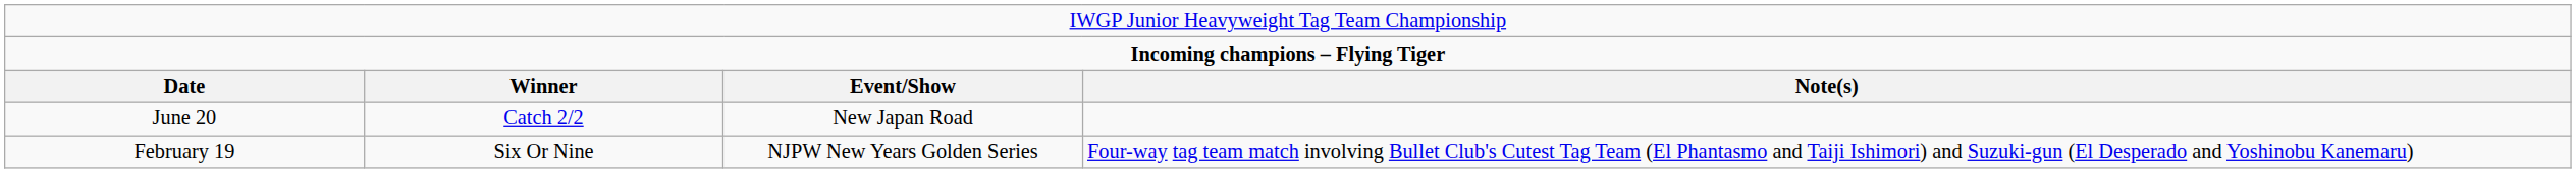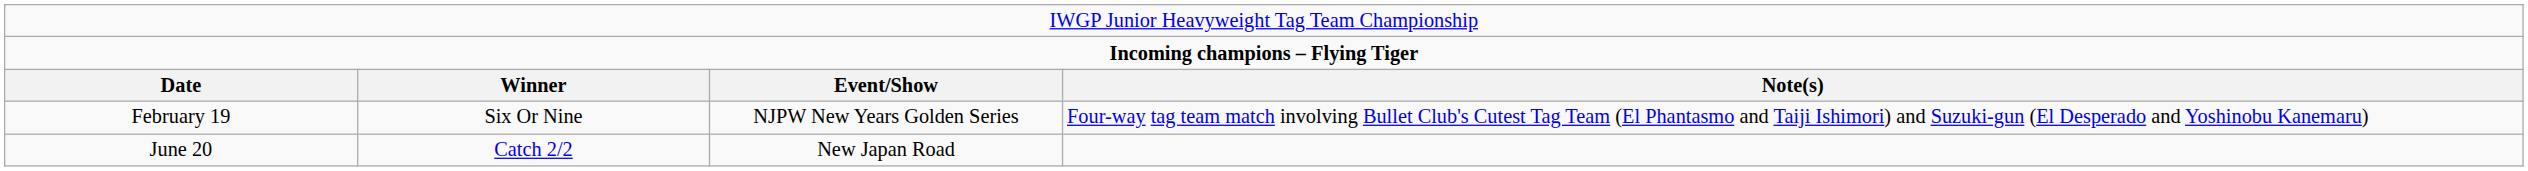rows swapped: February 19 <-> June 20
